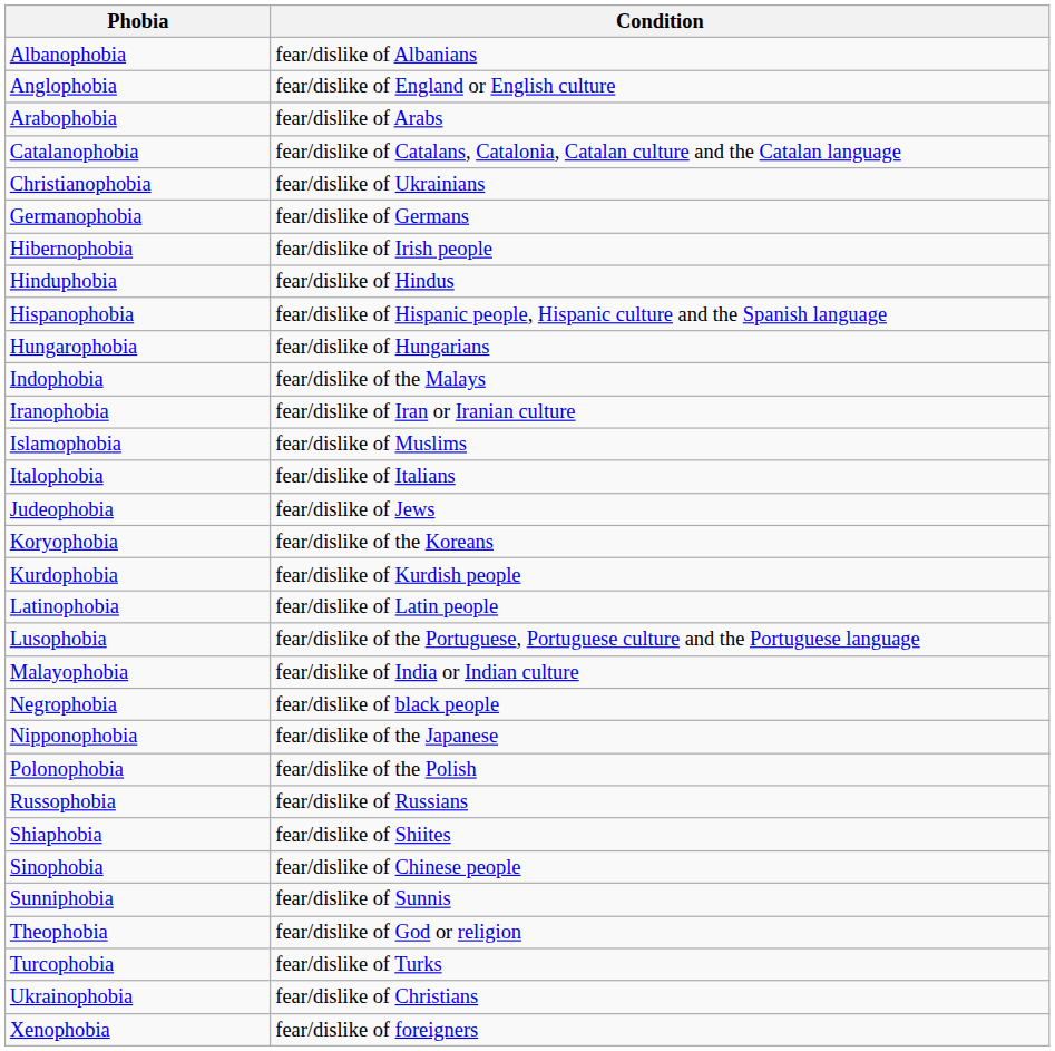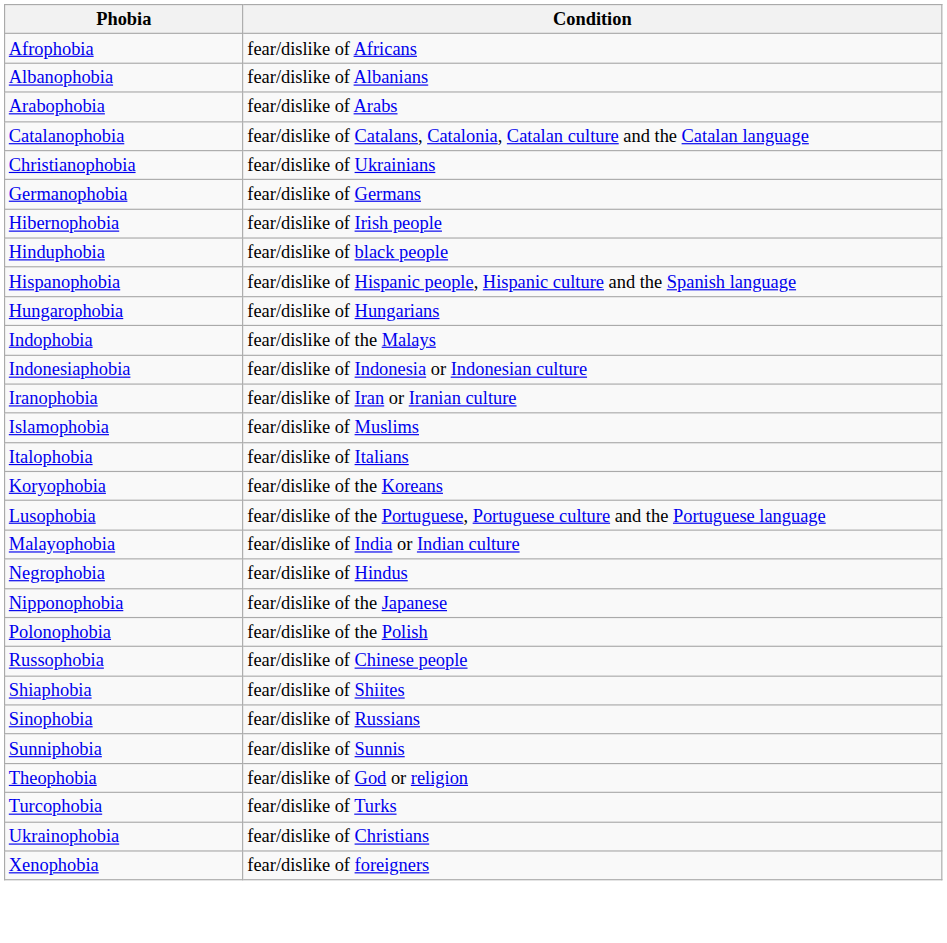+ row: Afrophobia | fear/dislike of Africans
- row: Anglophobia | fear/dislike of England or English culture
Hinduphobia | Condition: fear/dislike of Hindus -> fear/dislike of black people
+ row: Indonesiaphobia | fear/dislike of Indonesia or Indonesian culture
- row: Judeophobia | fear/dislike of Jews
- row: Kurdophobia | fear/dislike of Kurdish people
- row: Latinophobia | fear/dislike of Latin people
Negrophobia | Condition: fear/dislike of black people -> fear/dislike of Hindus
Russophobia | Condition: fear/dislike of Russians -> fear/dislike of Chinese people
Sinophobia | Condition: fear/dislike of Chinese people -> fear/dislike of Russians
